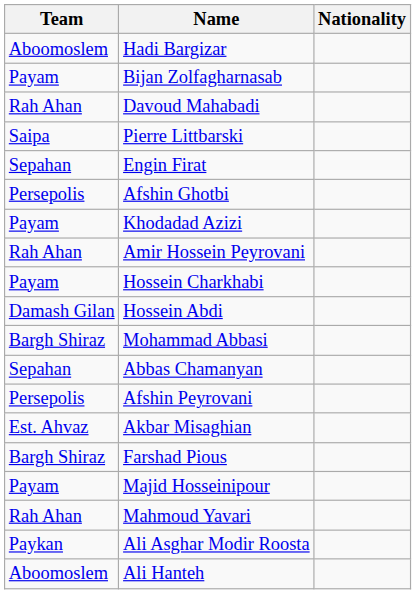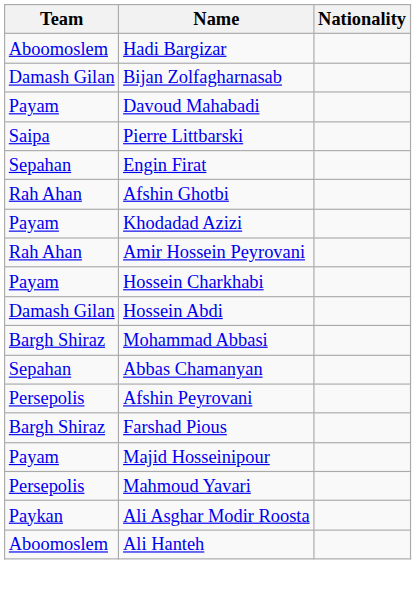Bijan Zolfagharnasab | Team: Payam -> Damash Gilan
Davoud Mahabadi | Team: Rah Ahan -> Payam
Afshin Ghotbi | Team: Persepolis -> Rah Ahan
- row: Est. Ahvaz | Akbar Misaghian
Mahmoud Yavari | Team: Rah Ahan -> Persepolis
